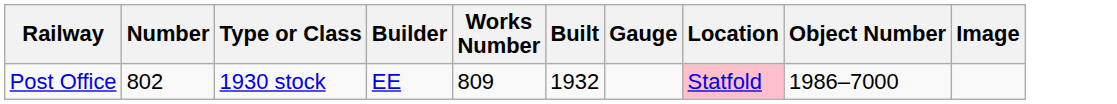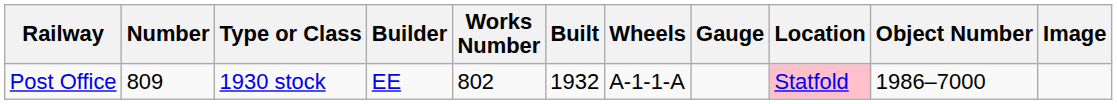+ column: Wheels | A-1-1-A
Post Office | Number: 802 -> 809
Post Office | Works Number: 809 -> 802
